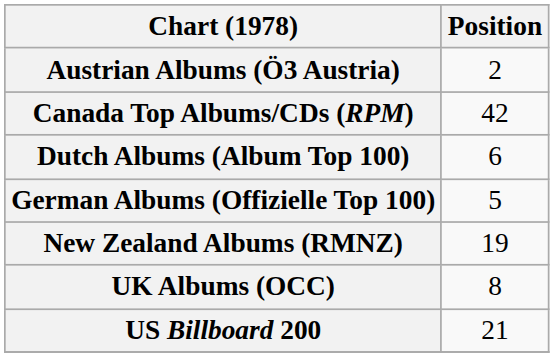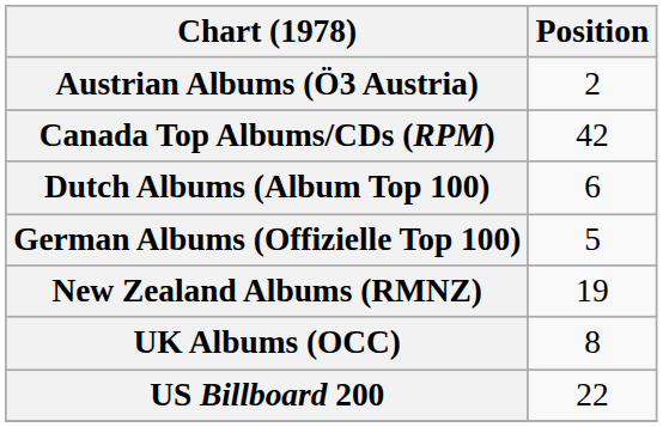US Billboard 200 | Position: 21 -> 22
